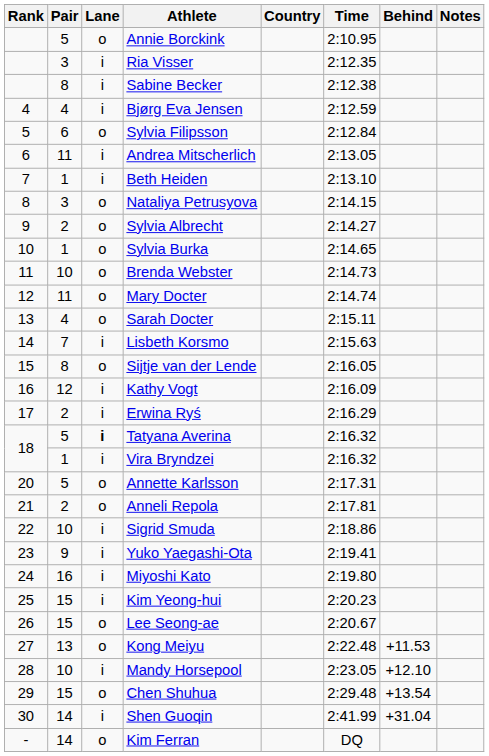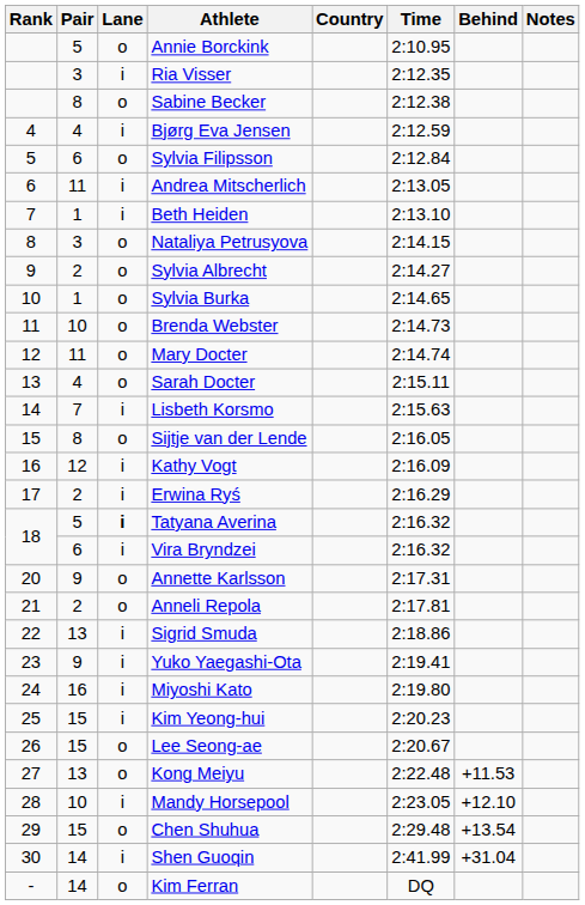Sabine Becker | Lane: i -> o
Vira Bryndzei | Pair: 1 -> 6
Annette Karlsson | Pair: 5 -> 9
Sigrid Smuda | Pair: 10 -> 13
